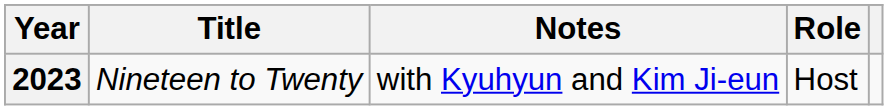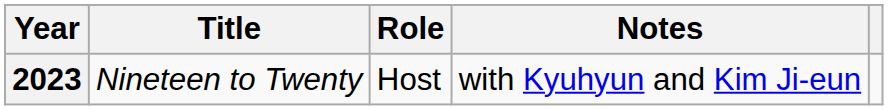columns swapped: Role <-> Notes
